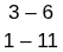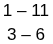rows swapped: 1 – 11 <-> 3 – 6
